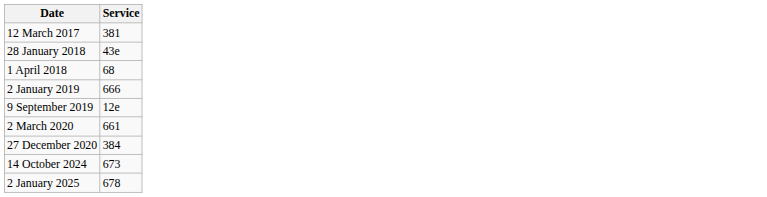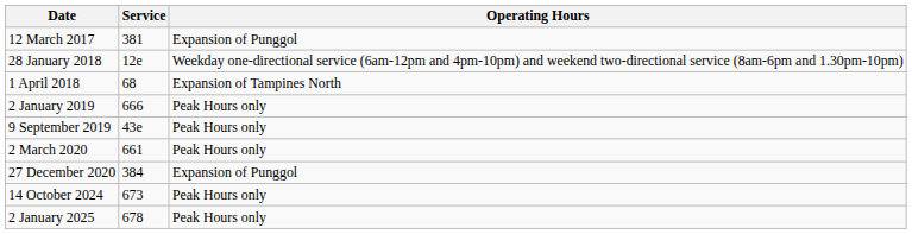+ column: Operating Hours | Expansion of Punggol | Weekday one-directional service (6am-12pm and 4pm-10pm) and weekend two-directional service (8am-6pm and 1.30pm-10pm) | Expansion of Tampines North | Peak Hours only | Peak Hours only | Peak Hours only | Expansion of Punggol | Peak Hours only | Peak Hours only
28 January 2018 | Service: 43e -> 12e
9 September 2019 | Service: 12e -> 43e
